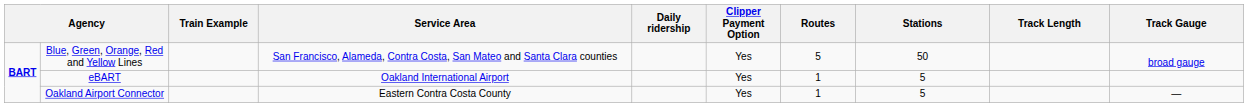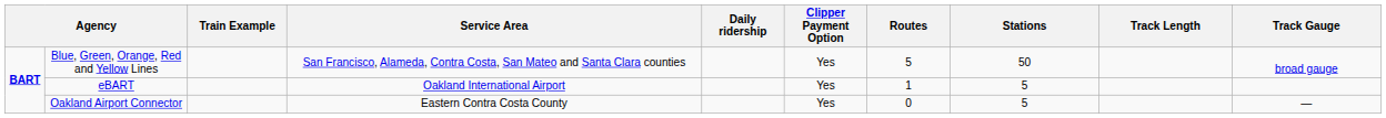Oakland Airport Connector | Routes: 1 -> 0
